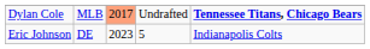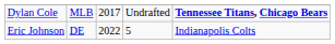Dylan Cole | column 3: lightsalmon background -> no background
Eric Johnson | column 3: 2023 -> 2022
